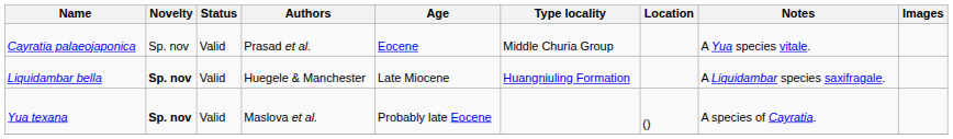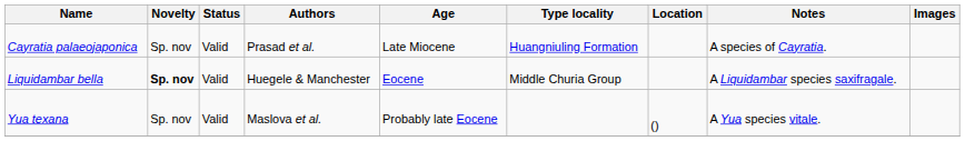Cayratia palaeojaponica | Age: Eocene -> Late Miocene
Cayratia palaeojaponica | Type locality: Middle Churia Group -> Huangniuling Formation
Cayratia palaeojaponica | Notes: A Yua species vitale. -> A species of Cayratia.
Liquidambar bella | Age: Late Miocene -> Eocene
Liquidambar bella | Type locality: Huangniuling Formation -> Middle Churia Group
Yua texana | Novelty: bold -> normal
Yua texana | Notes: A species of Cayratia. -> A Yua species vitale.
